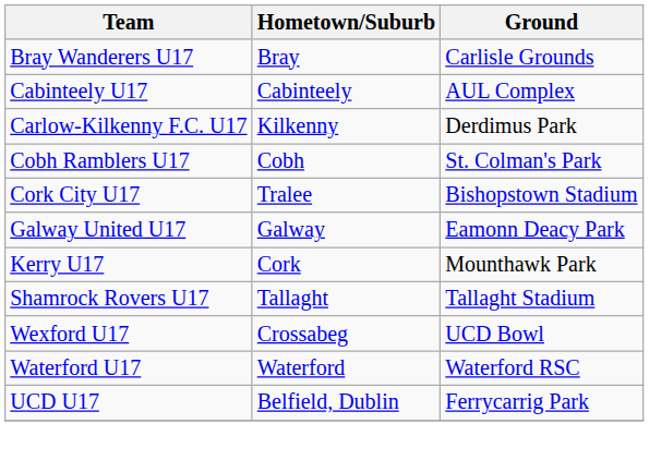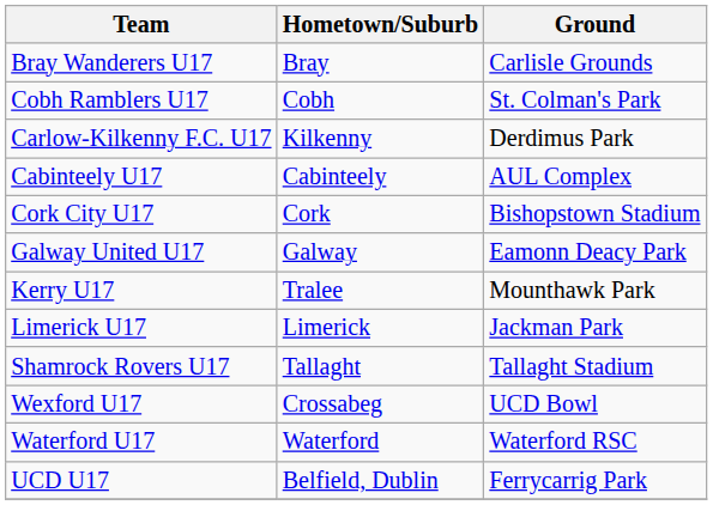rows swapped: Cabinteely U17 <-> Cobh Ramblers U17
Cork City U17 | Hometown/Suburb: Tralee -> Cork
Kerry U17 | Hometown/Suburb: Cork -> Tralee
+ row: Limerick U17 | Limerick | Jackman Park
